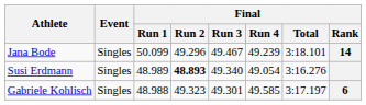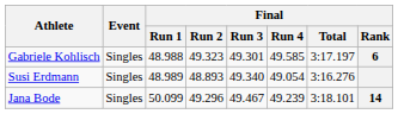rows swapped: Jana Bode <-> Gabriele Kohlisch
Susi Erdmann | Final / Run 2: bold -> normal
